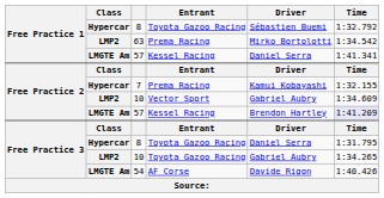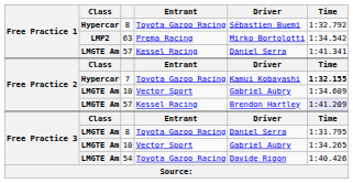7 | Entrant: Prema Racing -> Toyota Gazoo Racing
7 | Time: normal -> bold
Free Practice 2 / 10 | Class: LMP2 -> LMGTE Am
Free Practice 3 / 8 | Class: Hypercar -> LMGTE Am
Free Practice 3 / 10 | Class: LMP2 -> LMGTE Am
Free Practice 3 / 10 | Entrant: Toyota Gazoo Racing -> Vector Sport
54 | Entrant: AF Corse -> Toyota Gazoo Racing
